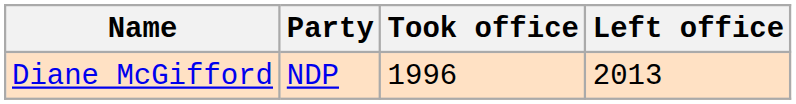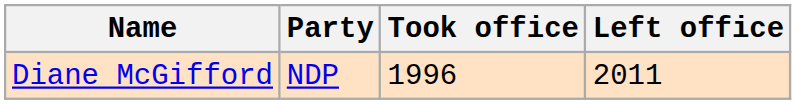Diane McGifford | Left office: 2013 -> 2011
